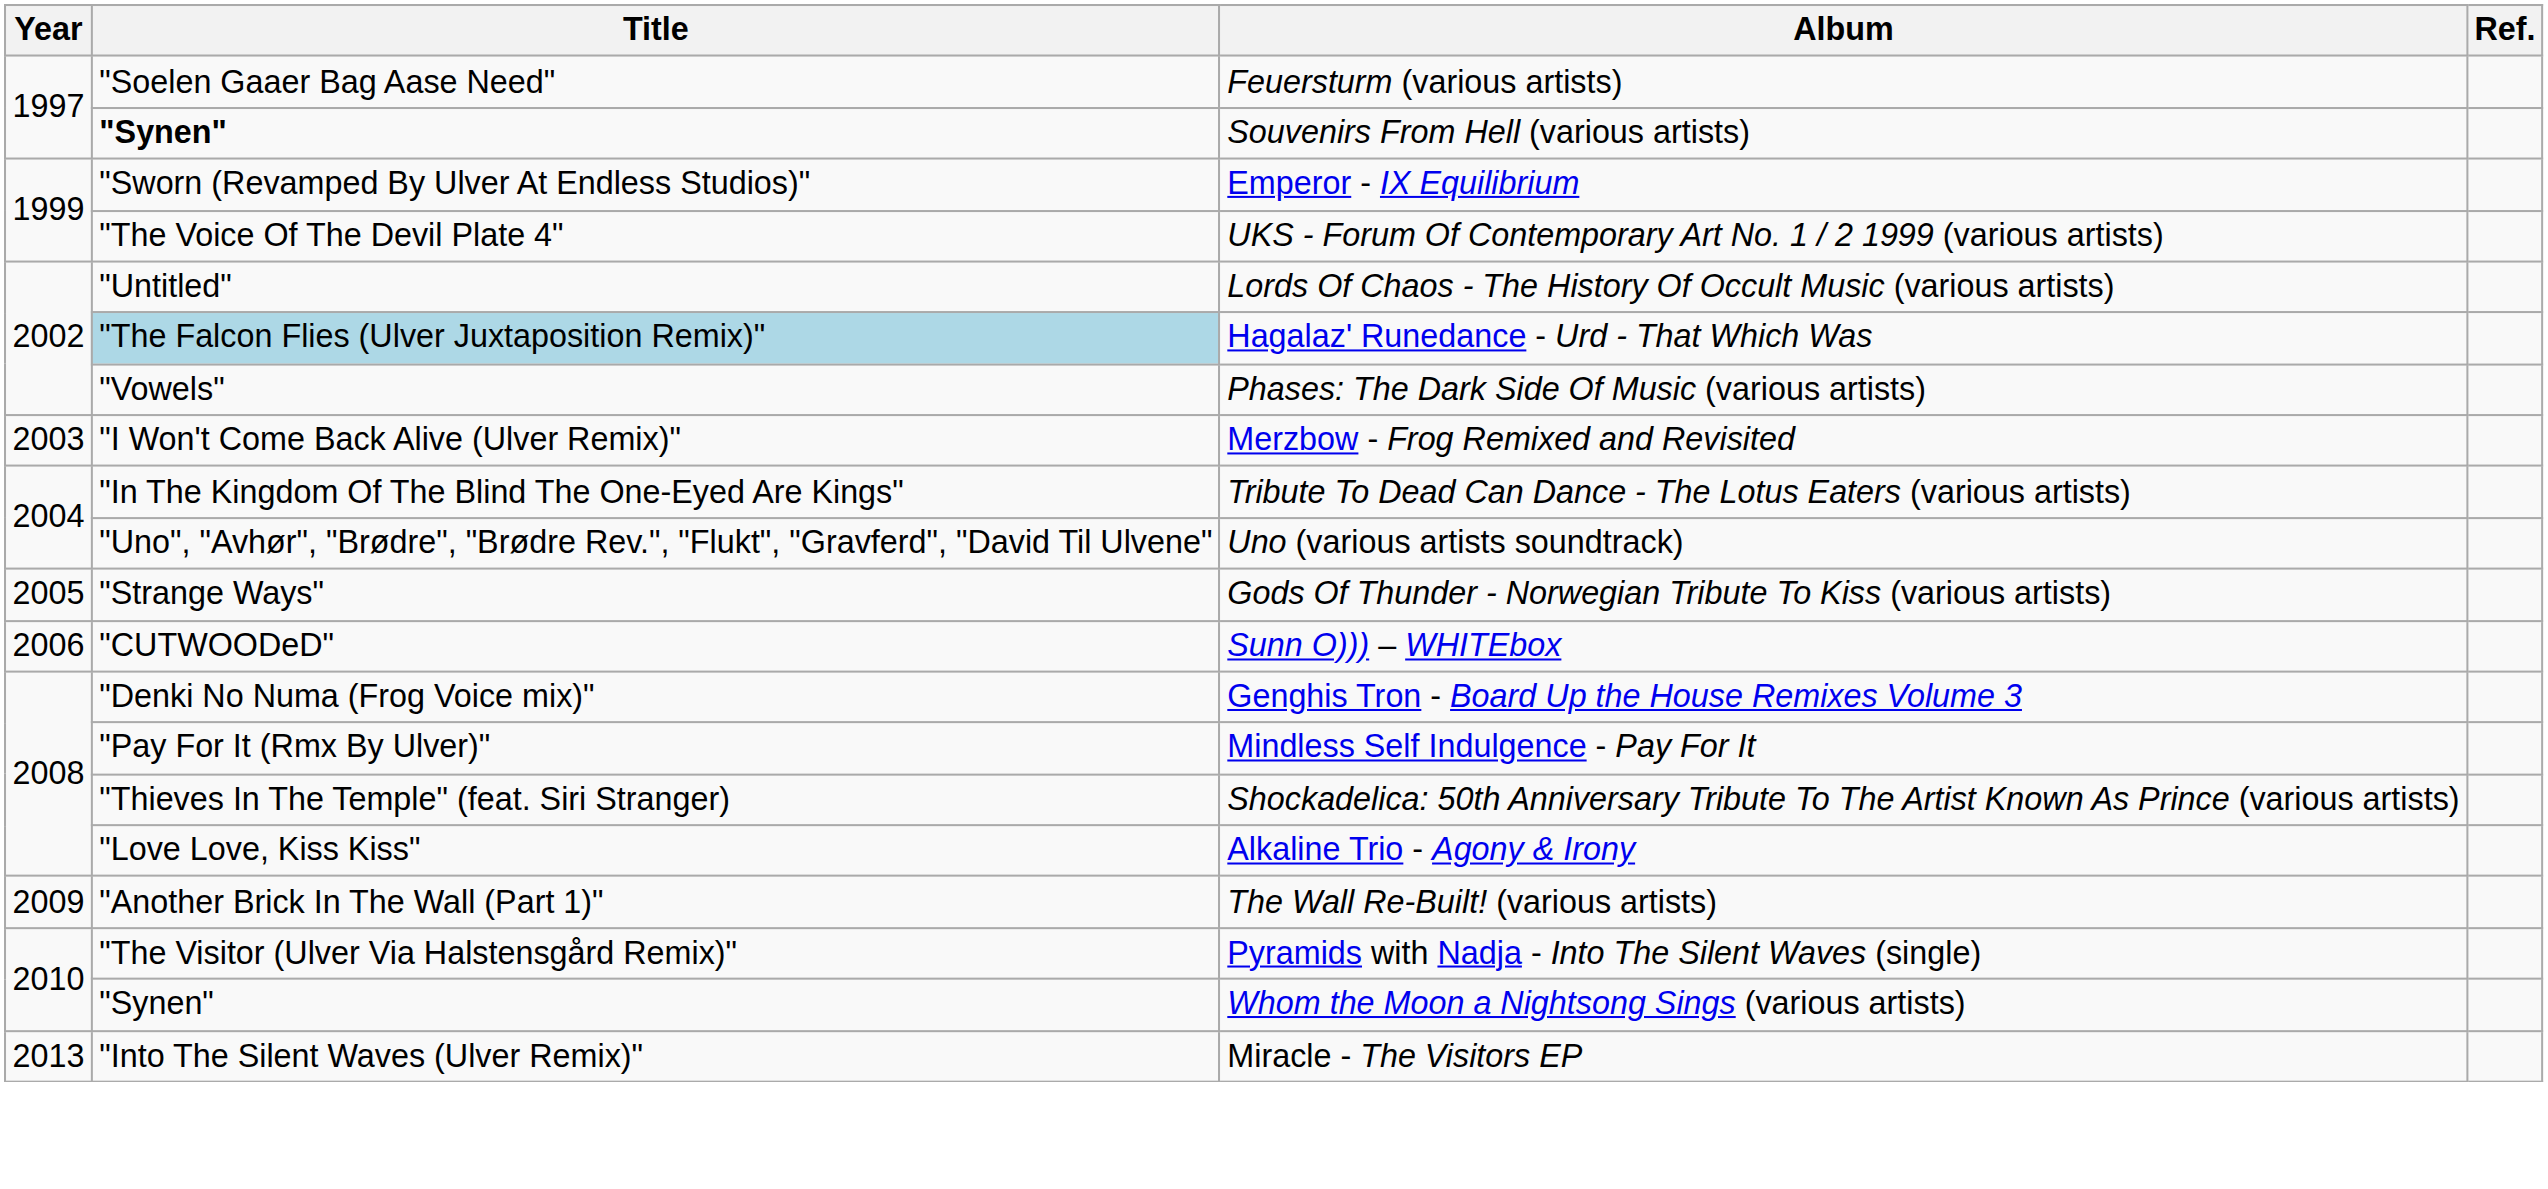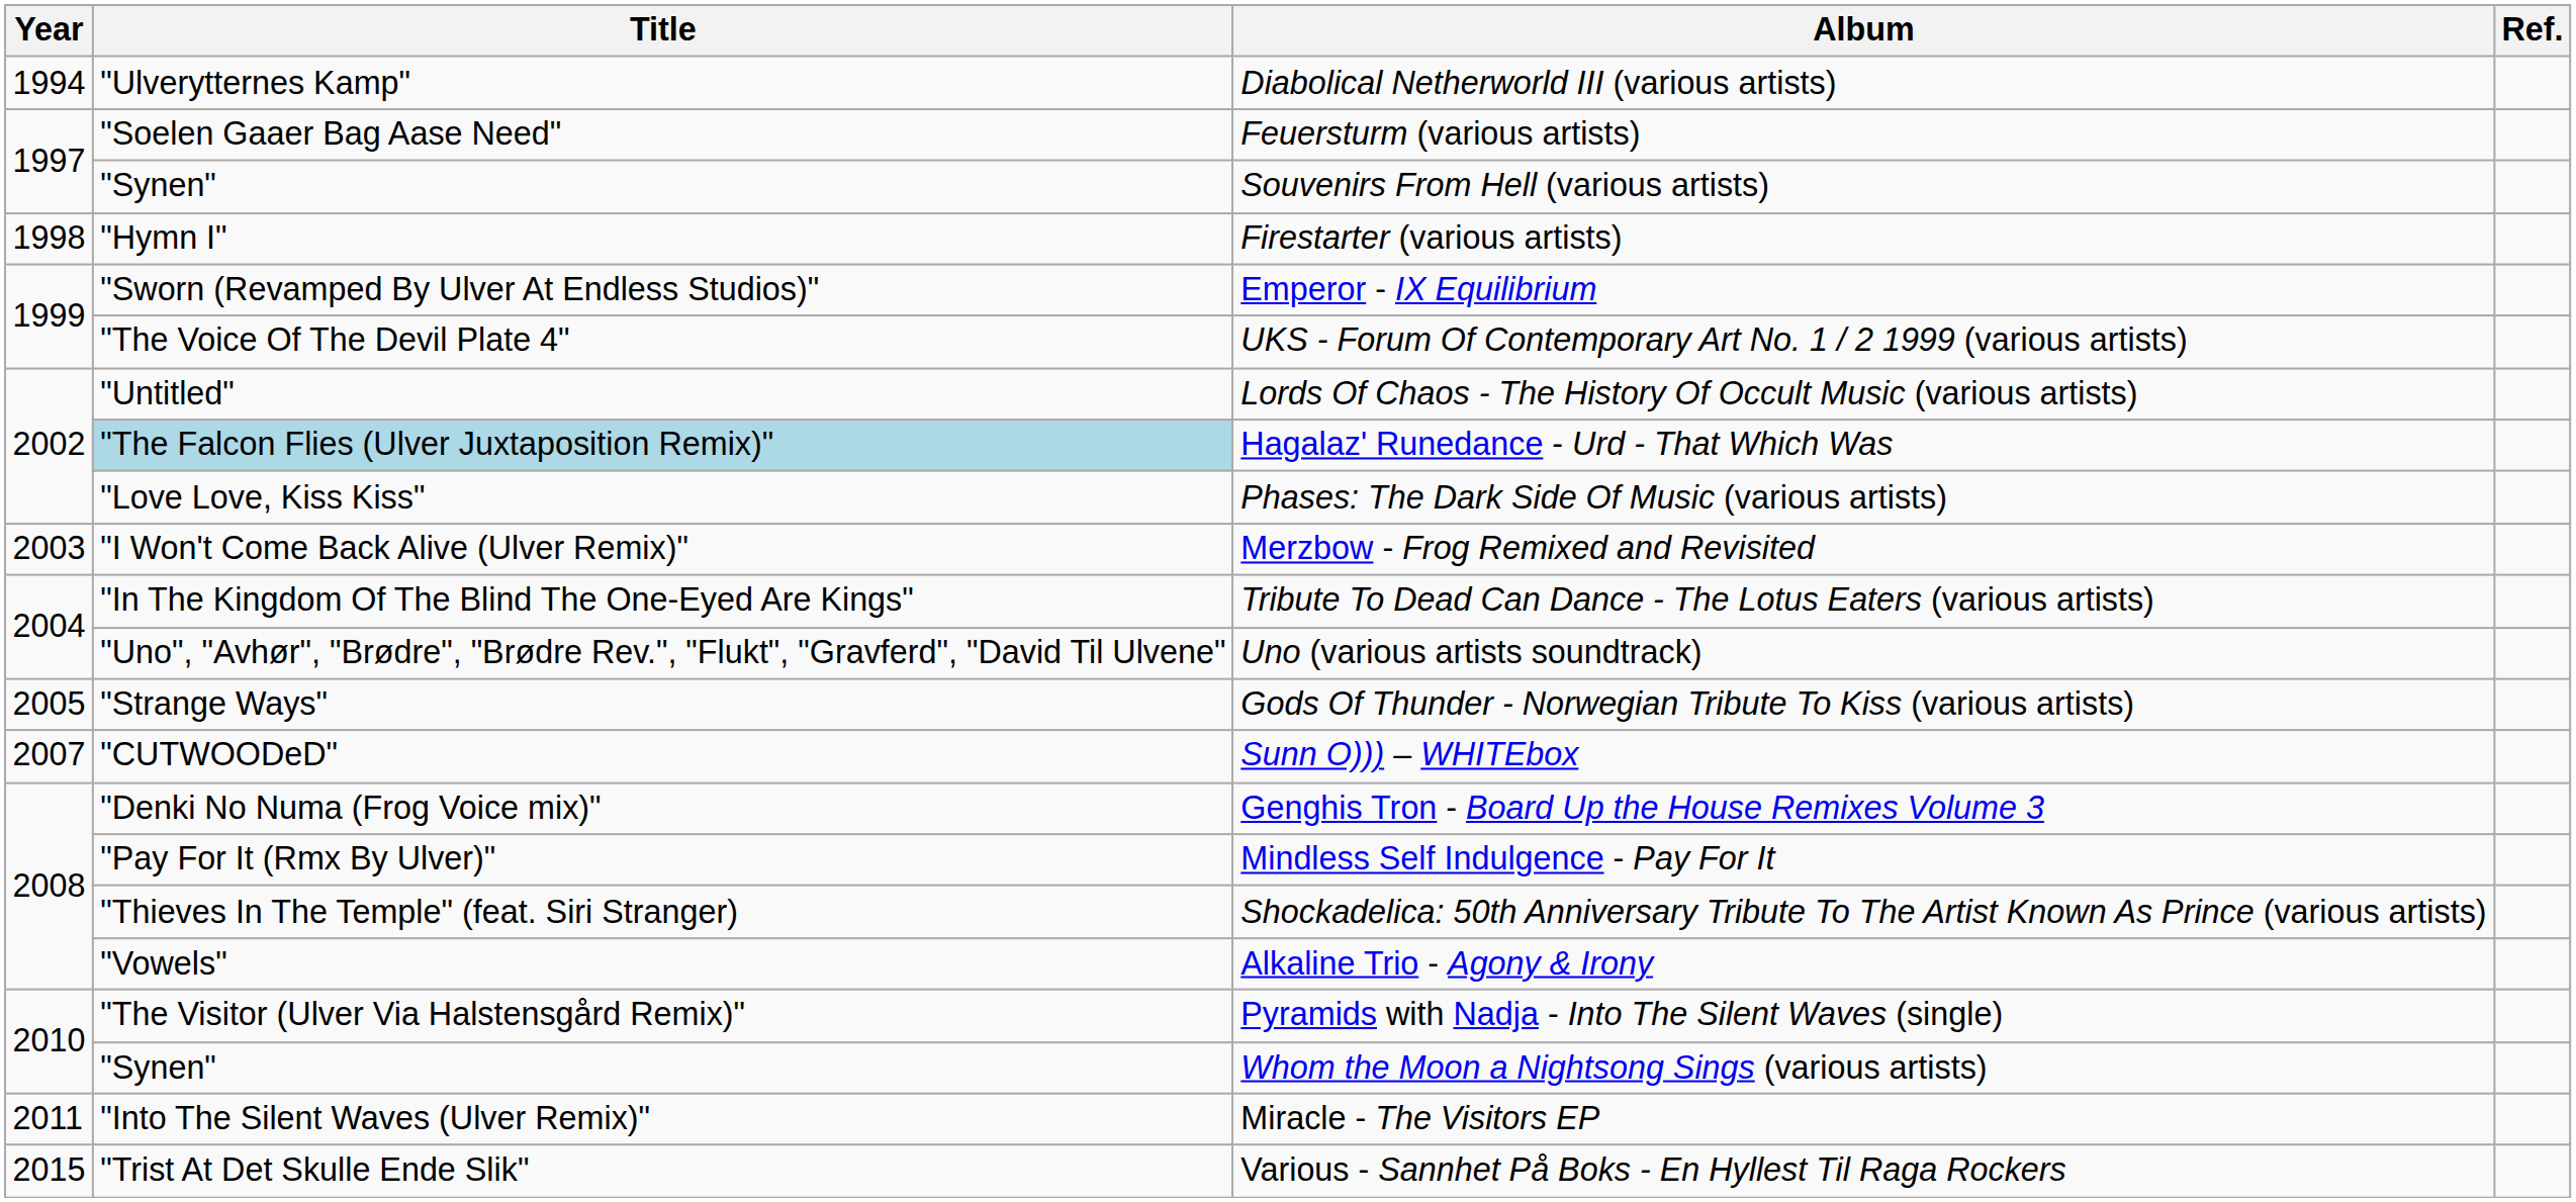+ row: 1994 | "Ulverytternes Kamp" | Diabolical Netherworld III (various artists)
Souvenirs From Hell (various artists) | Title: bold -> normal
+ row: 1998 | "Hymn I" | Firestarter (various artists)
Phases: The Dark Side Of Music (various artists) | Title: "Vowels" -> "Love Love, Kiss Kiss"
Sunn O))) – WHITEbox | Year: 2006 -> 2007
Alkaline Trio - Agony & Irony | Title: "Love Love, Kiss Kiss" -> "Vowels"
- row: 2009 | "Another Brick In The Wall (Part 1)" | The Wall Re-Built! (various artists)
Miracle - The Visitors EP | Year: 2013 -> 2011
+ row: 2015 | "Trist At Det Skulle Ende Slik" | Various - Sannhet På Boks - En Hyllest Til Raga Rockers
